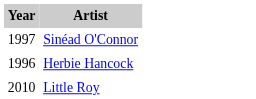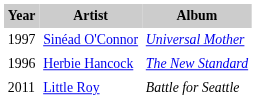+ column: Album | Universal Mother | The New Standard | Battle for Seattle
Little Roy | Year: 2010 -> 2011
